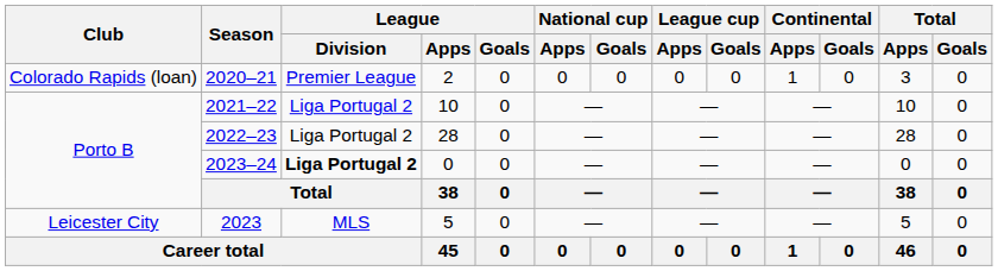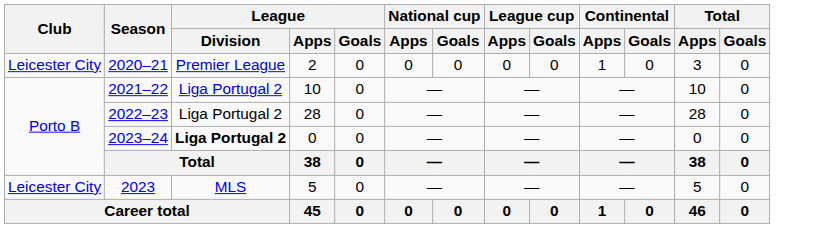2020–21 | Club: Colorado Rapids (loan) -> Leicester City
